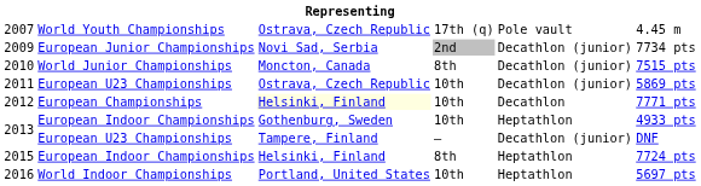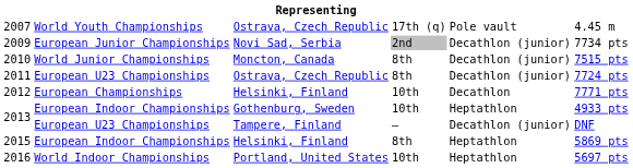2011 | column 4: 10th -> 8th
2011 | column 6: 5869 pts -> 7724 pts
2012 | column 3: lightyellow background -> no background
2015 | column 6: 7724 pts -> 5869 pts
